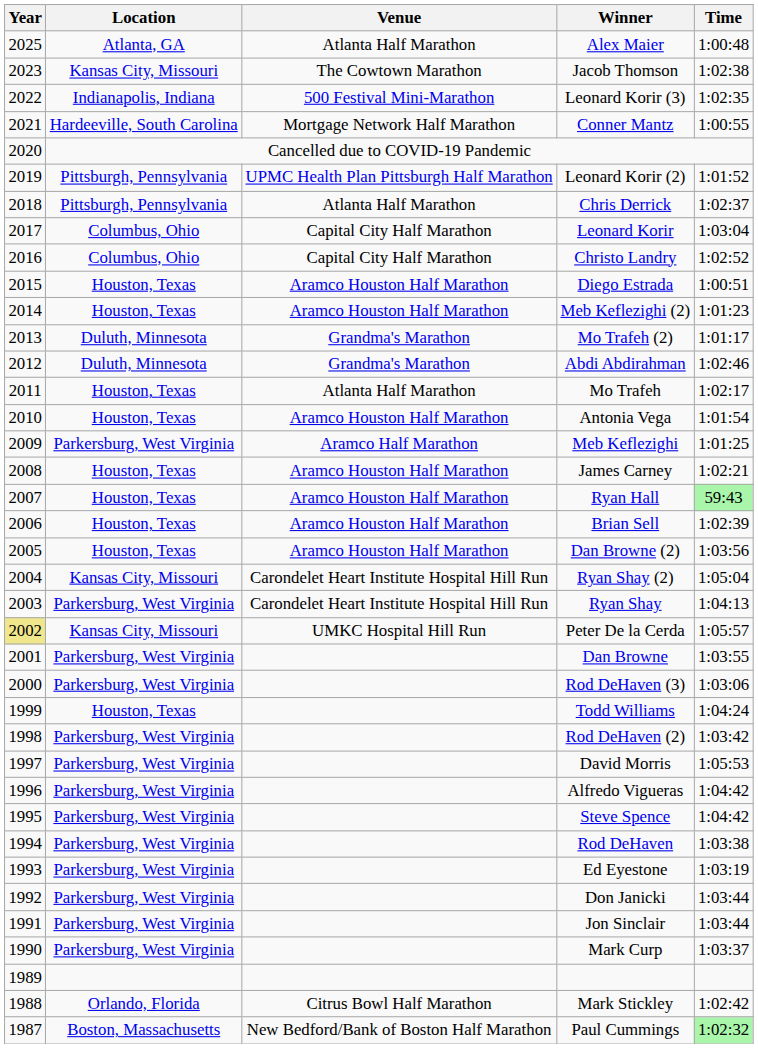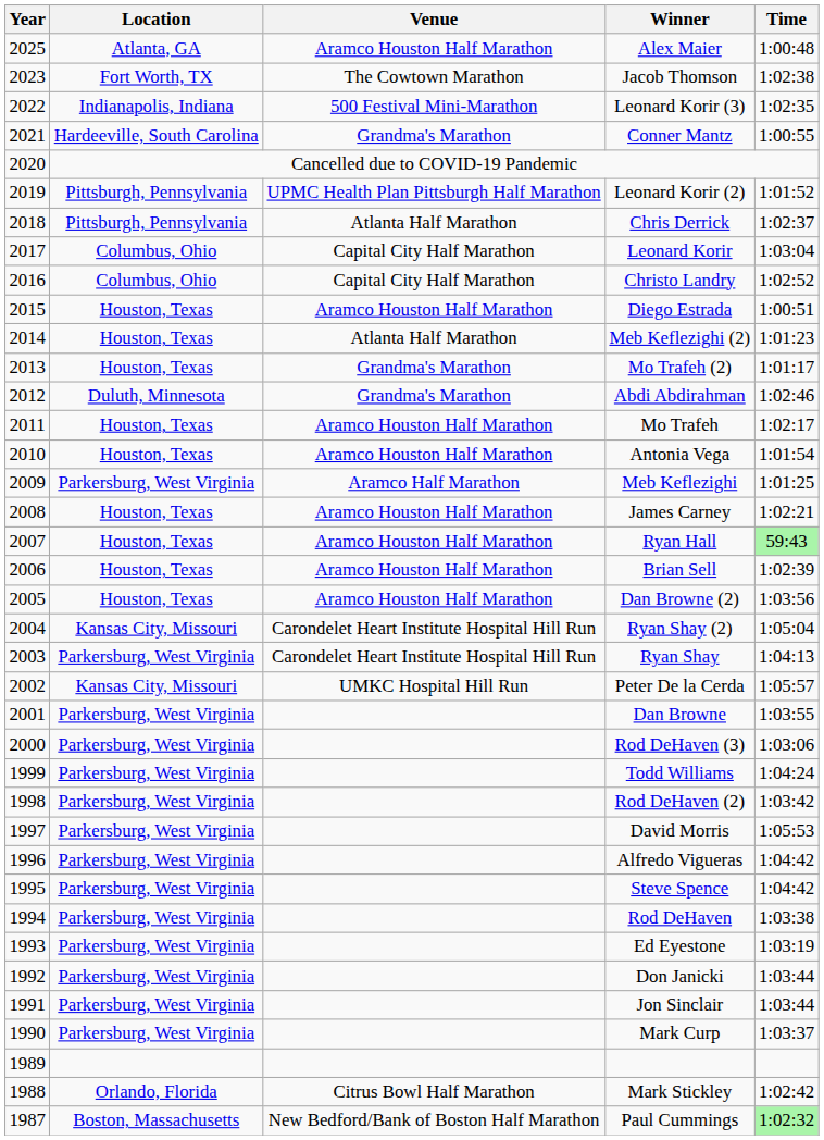Alex Maier | Venue: Atlanta Half Marathon -> Aramco Houston Half Marathon
Jacob Thomson | Location: Kansas City, Missouri -> Fort Worth, TX
Conner Mantz | Venue: Mortgage Network Half Marathon -> Grandma's Marathon
Meb Keflezighi (2) | Venue: Aramco Houston Half Marathon -> Atlanta Half Marathon
Mo Trafeh (2) | Location: Duluth, Minnesota -> Houston, Texas
Mo Trafeh | Venue: Atlanta Half Marathon -> Aramco Houston Half Marathon
Peter De la Cerda | Year: khaki background -> no background
Todd Williams | Location: Houston, Texas -> Parkersburg, West Virginia
